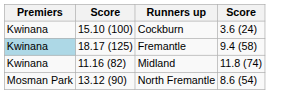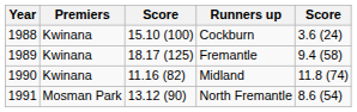+ column: Year | 1988 | 1989 | 1990 | 1991
Fremantle | Premiers: lightblue background -> no background
